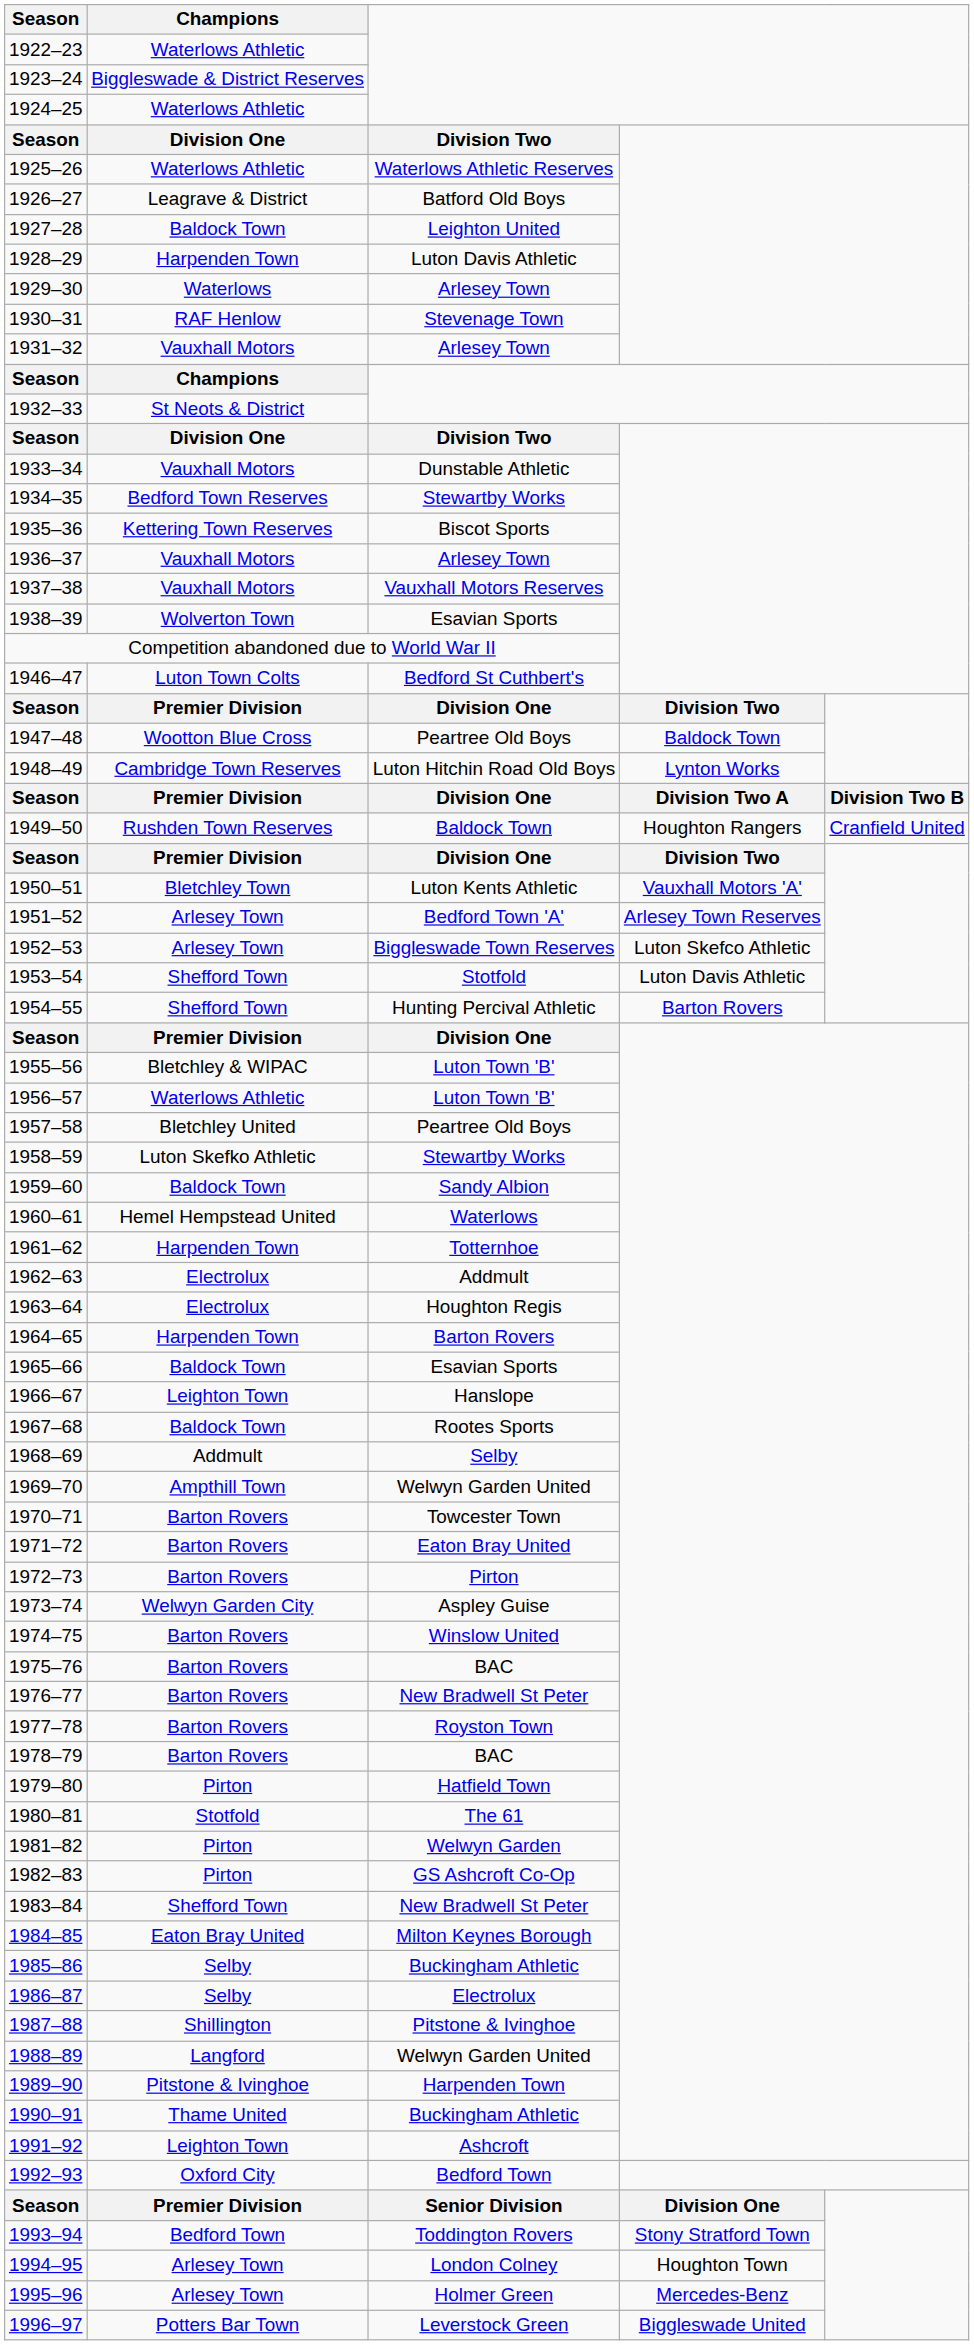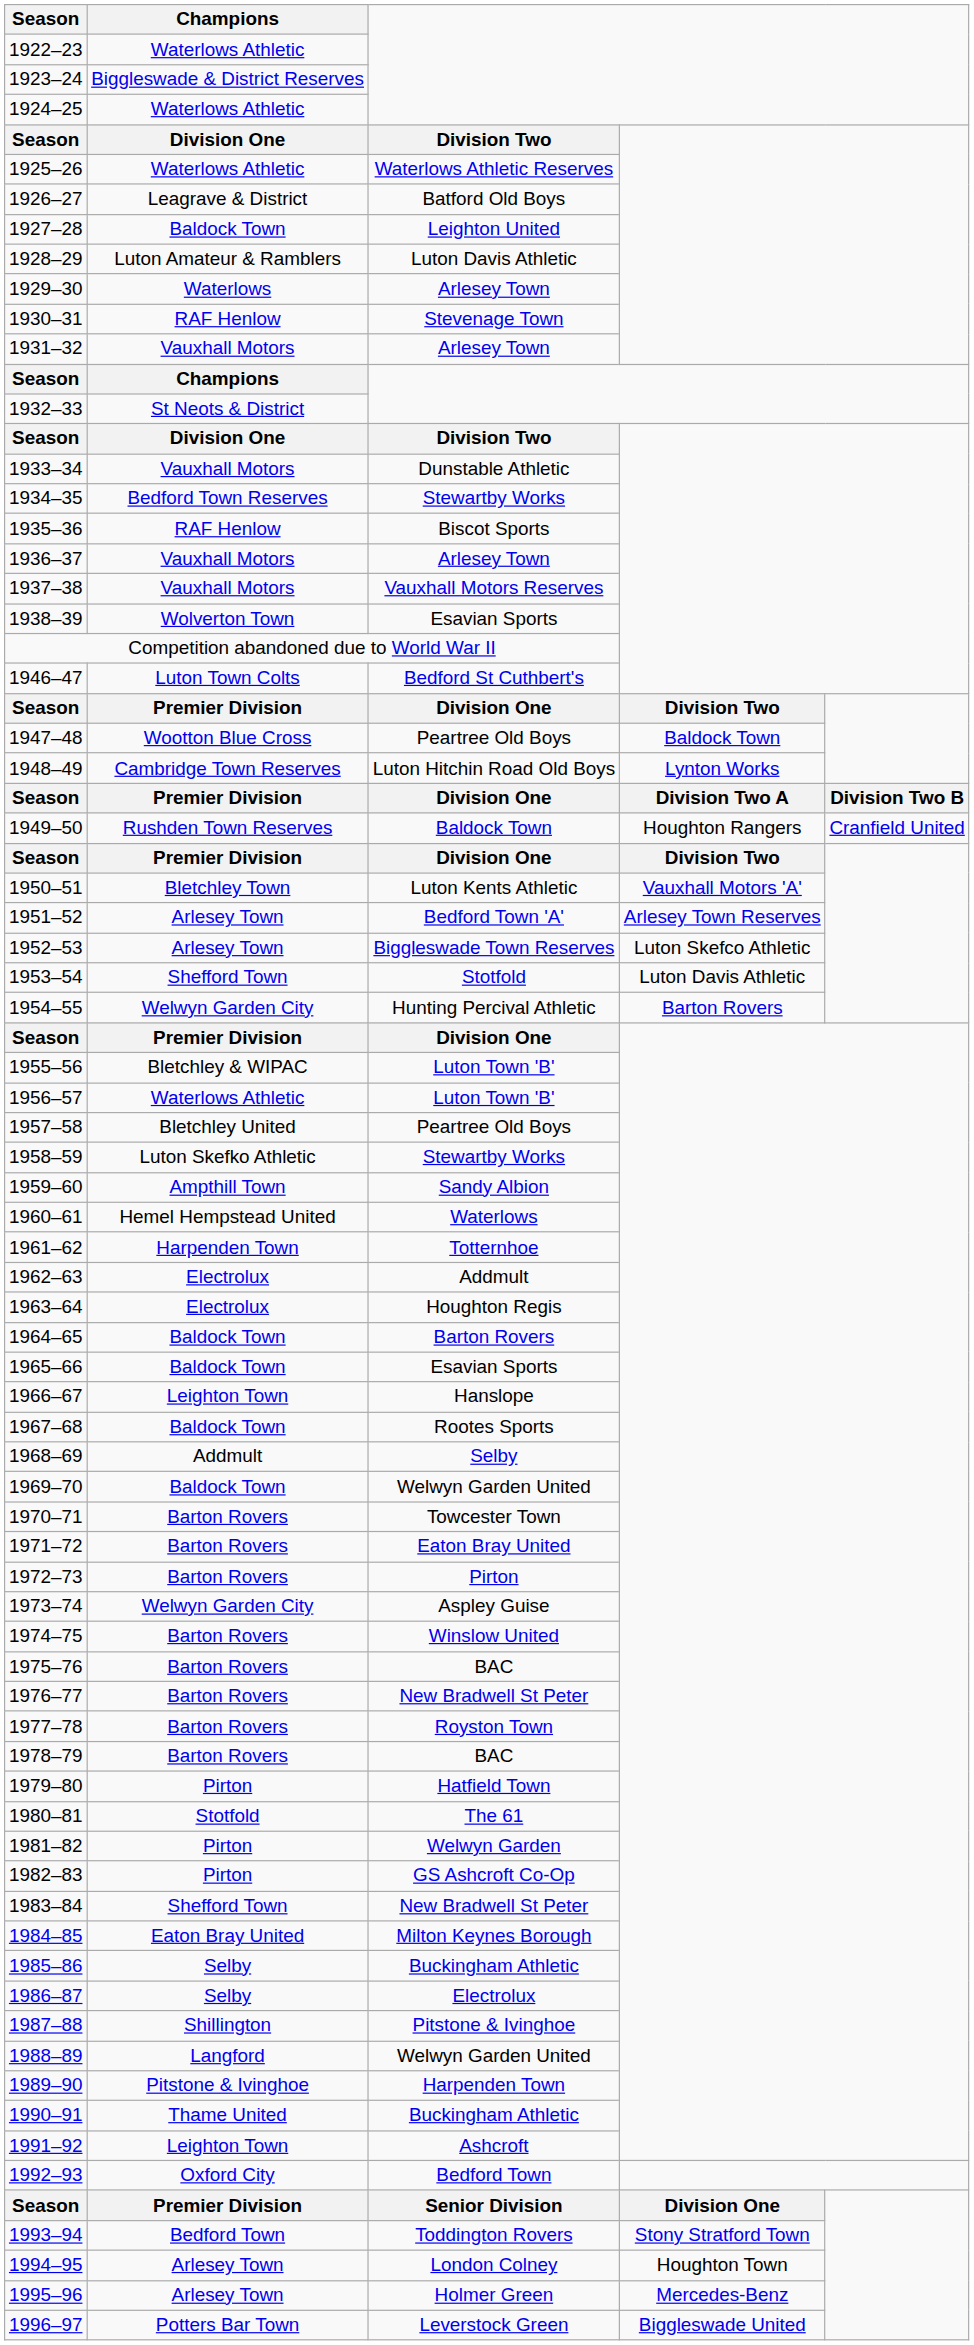1928–29 | Champions: Harpenden Town -> Luton Amateur & Ramblers
1935–36 | Champions: Kettering Town Reserves -> RAF Henlow
1954–55 | Champions: Shefford Town -> Welwyn Garden City
1959–60 | Champions: Baldock Town -> Ampthill Town
1964–65 | Champions: Harpenden Town -> Baldock Town
1969–70 | Champions: Ampthill Town -> Baldock Town
